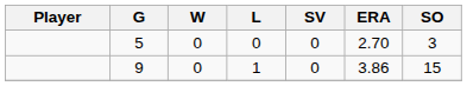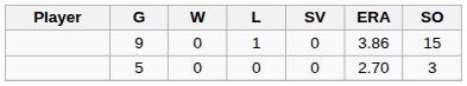rows swapped: 9 <-> 5
